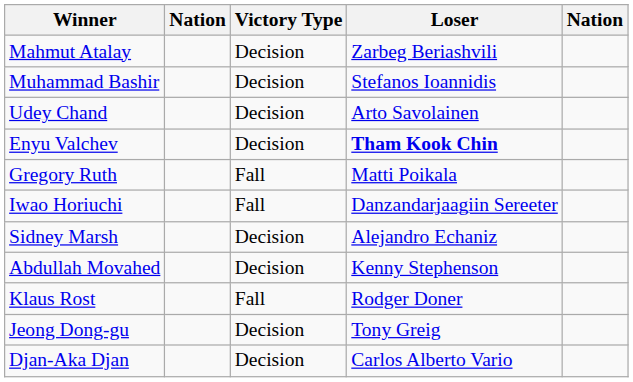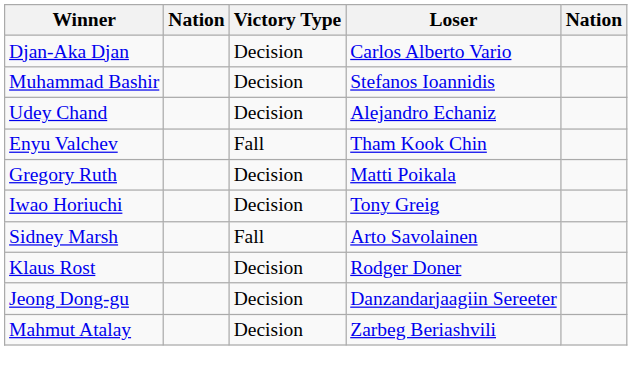rows swapped: Mahmut Atalay <-> Djan-Aka Djan
Udey Chand | Loser: Arto Savolainen -> Alejandro Echaniz
Enyu Valchev | Victory Type: Decision -> Fall
Enyu Valchev | Loser: bold -> normal
Gregory Ruth | Victory Type: Fall -> Decision
Iwao Horiuchi | Victory Type: Fall -> Decision
Iwao Horiuchi | Loser: Danzandarjaagiin Sereeter -> Tony Greig
Sidney Marsh | Victory Type: Decision -> Fall
Sidney Marsh | Loser: Alejandro Echaniz -> Arto Savolainen
- row: Abdullah Movahed | Decision | Kenny Stephenson
Klaus Rost | Victory Type: Fall -> Decision
Jeong Dong-gu | Loser: Tony Greig -> Danzandarjaagiin Sereeter
